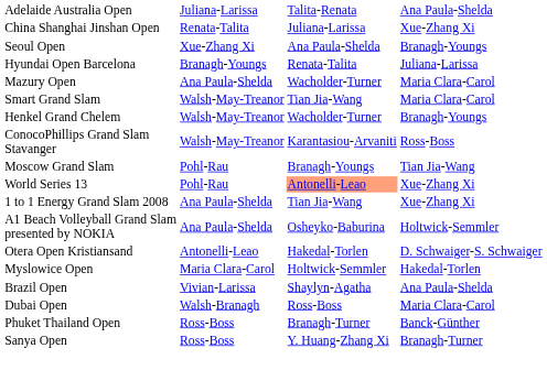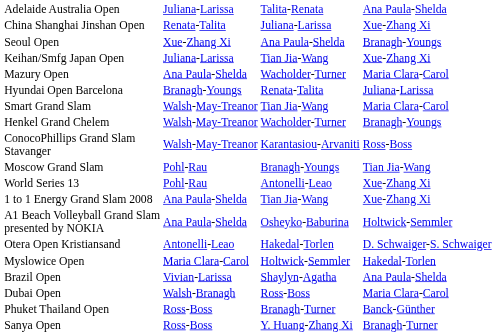+ row: Keihan/Smfg Japan Open | Juliana-Larissa | Tian Jia-Wang | Xue-Zhang Xi
rows swapped: Hyundai Open Barcelona <-> Mazury Open
World Series 13 | column 3: lightsalmon background -> no background
